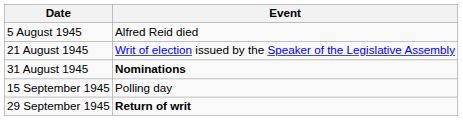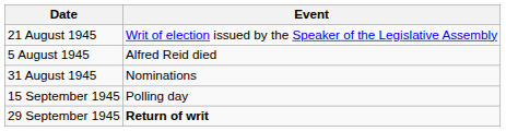rows swapped: 5 August 1945 <-> 21 August 1945
31 August 1945 | Event: bold -> normal
